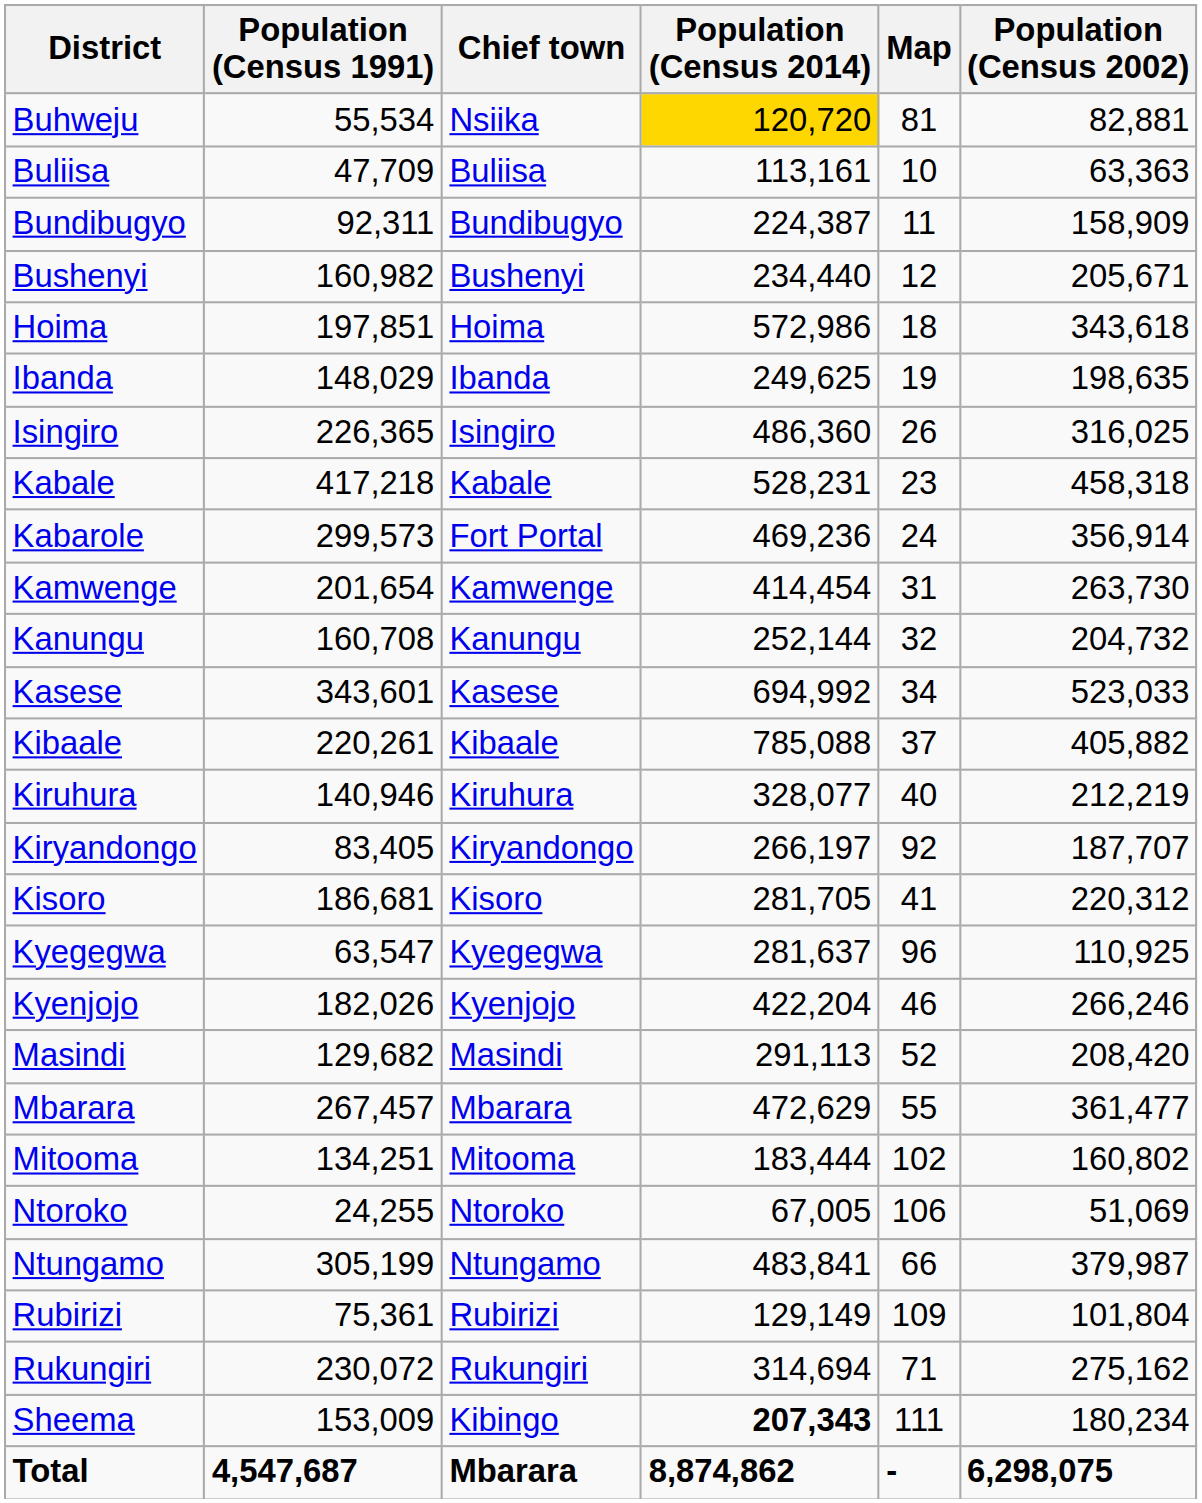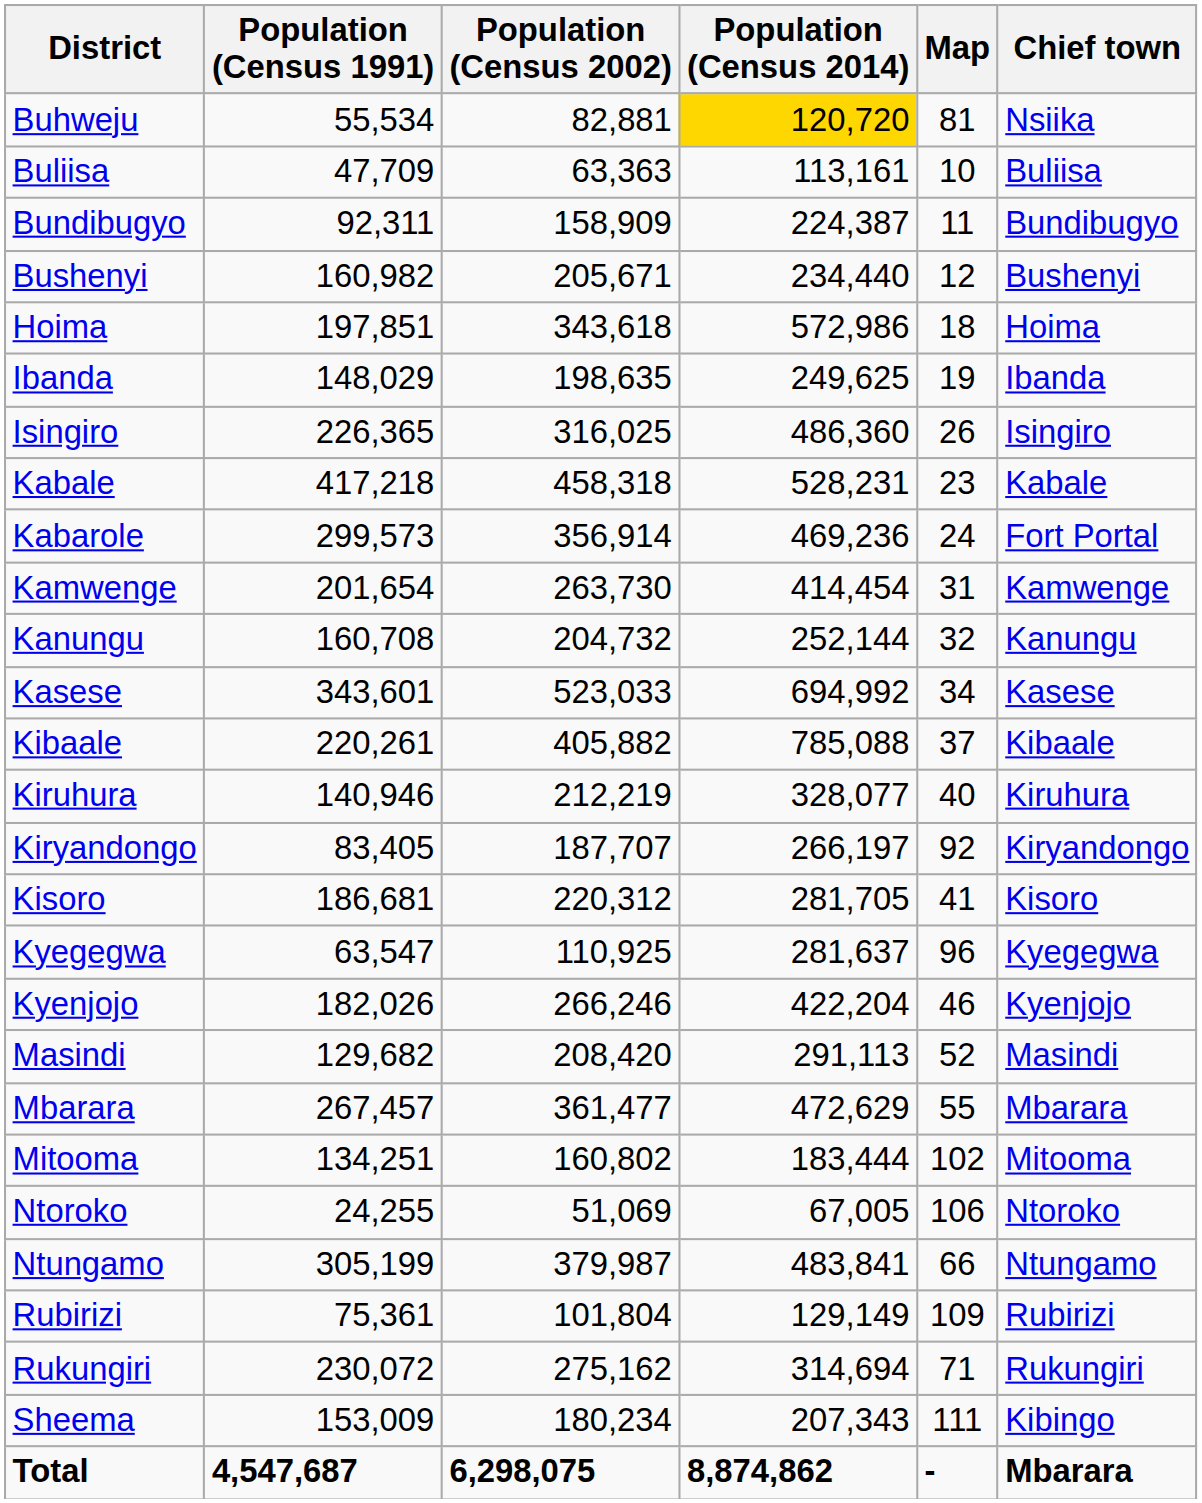columns swapped: Population (Census 2002) <-> Chief town
Sheema | Population (Census 2014): bold -> normal
